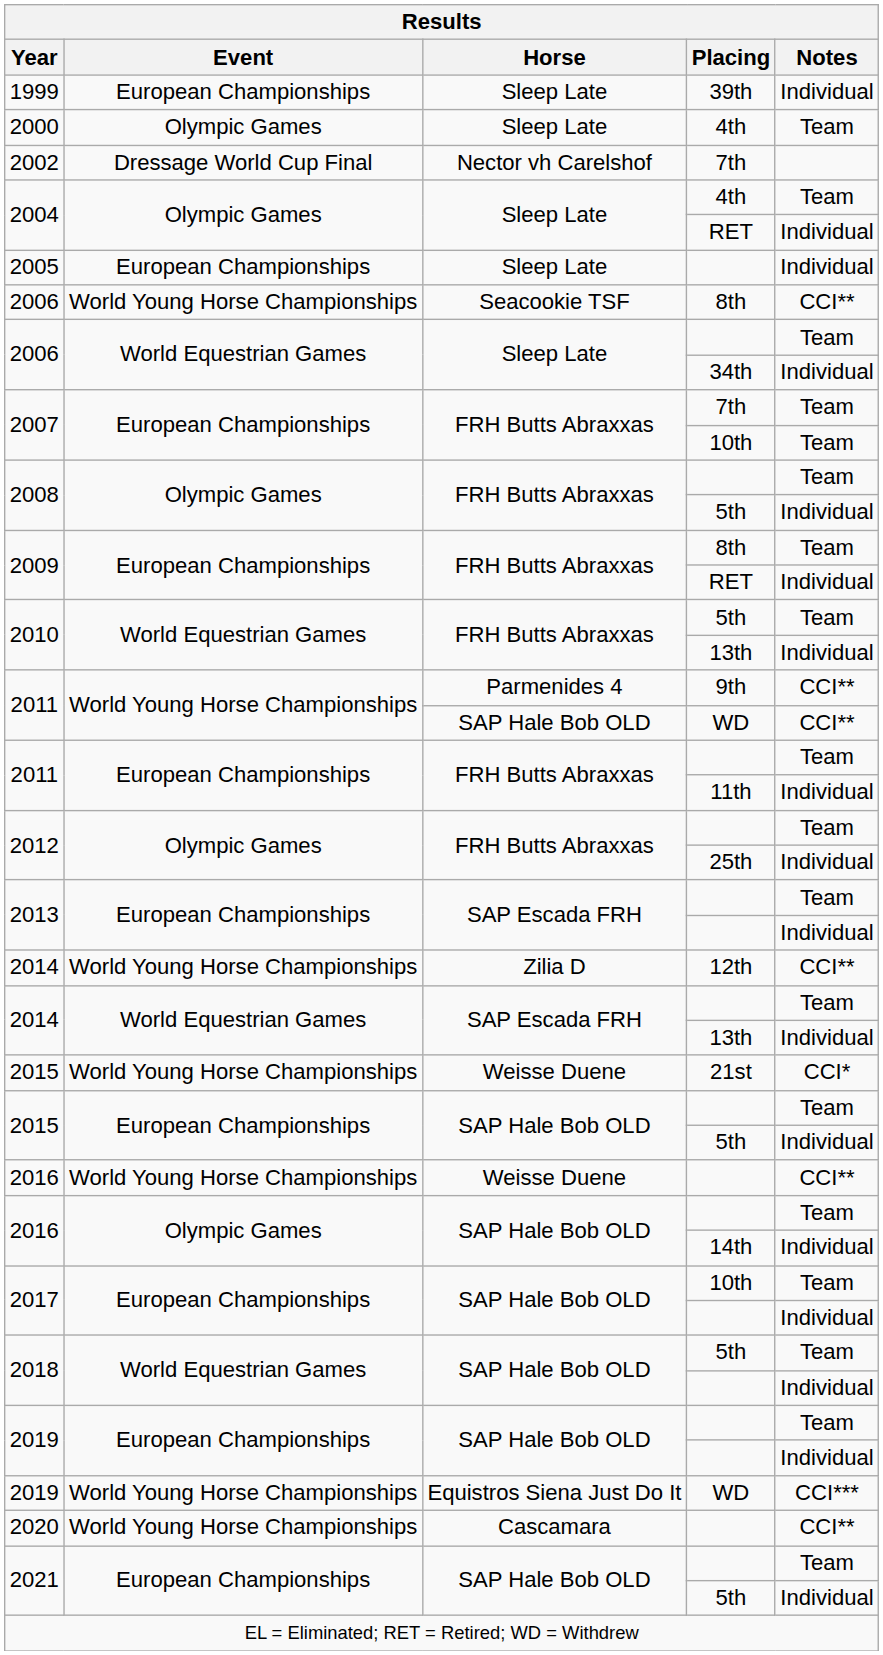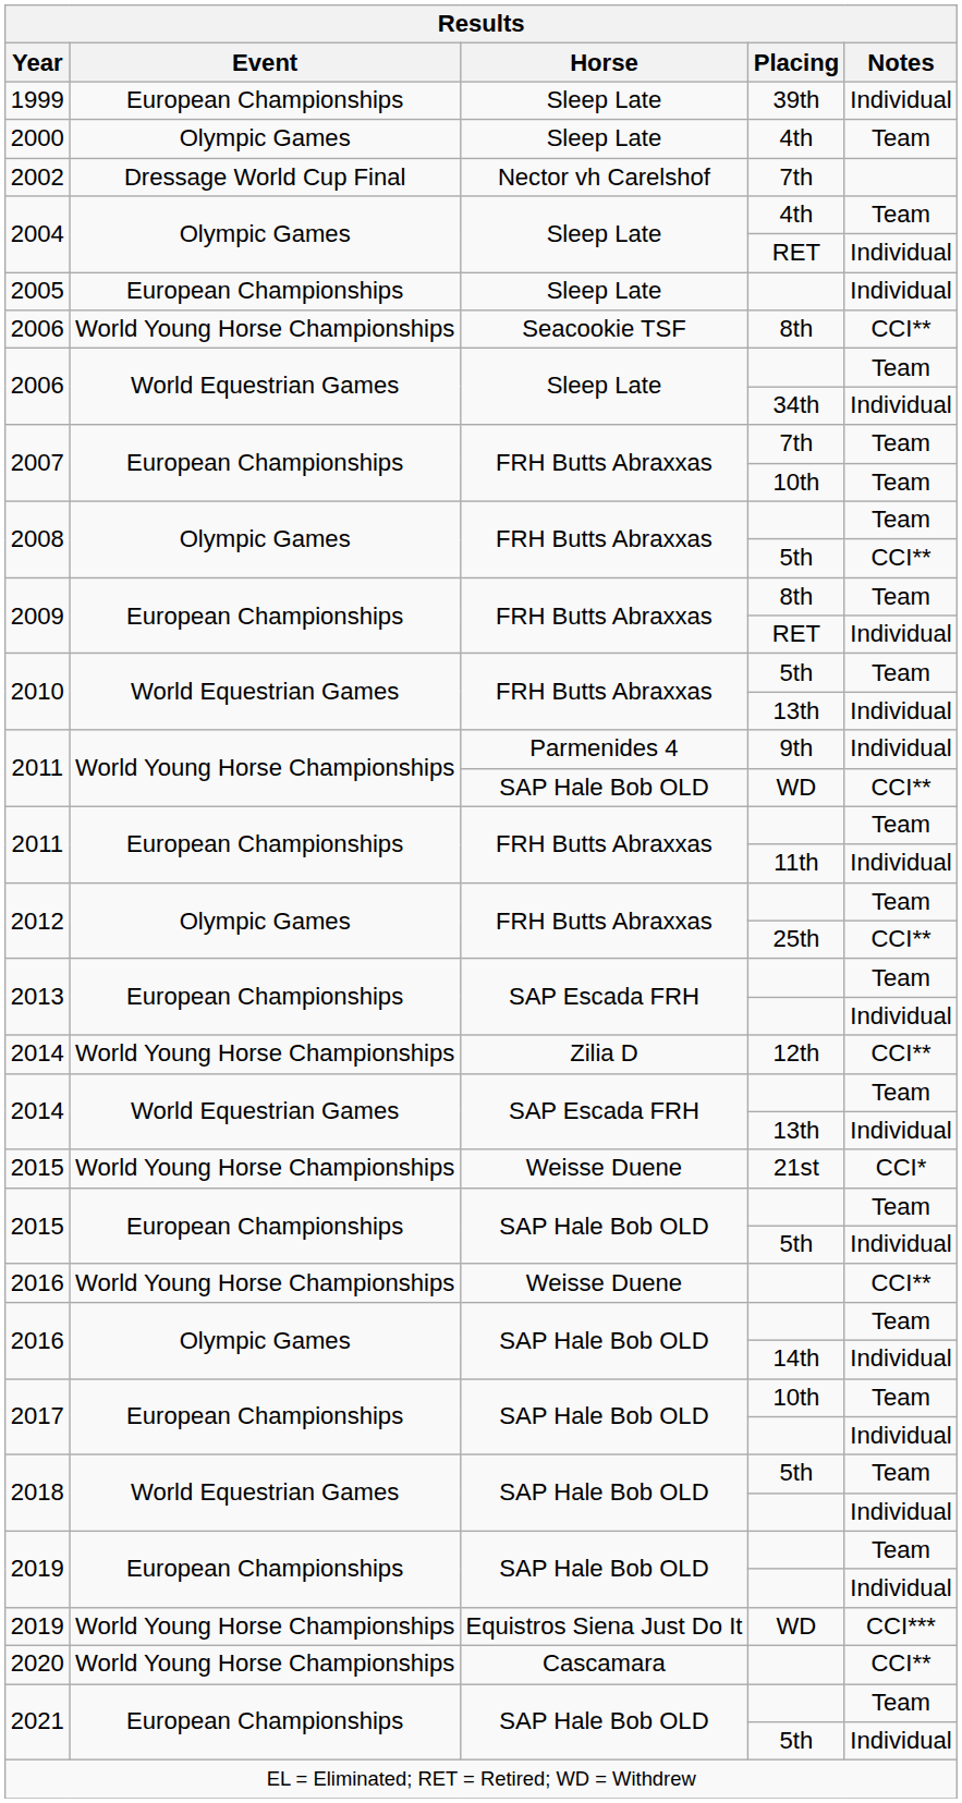2008 / 5th | Notes: Individual -> CCI**
2011 / 9th | Notes: CCI** -> Individual
2012 / 25th | Notes: Individual -> CCI**
